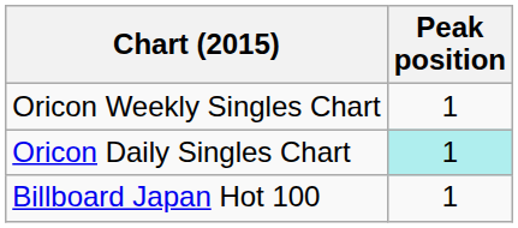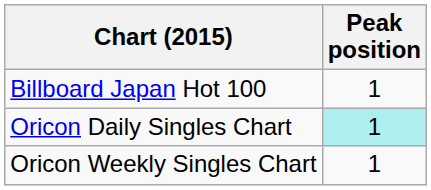rows swapped: Billboard Japan Hot 100 <-> Oricon Weekly Singles Chart
